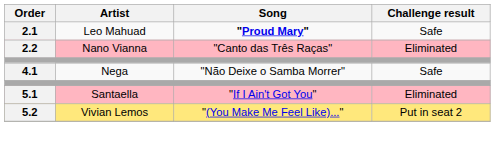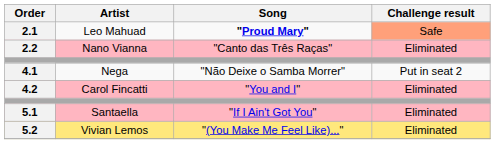2.1 | Challenge result: no background -> lightsalmon background
4.1 | Challenge result: Safe -> Put in seat 2
+ row: 4.2 | Carol Fincatti | "You and I" | Eliminated
5.2 | Challenge result: Put in seat 2 -> Eliminated
